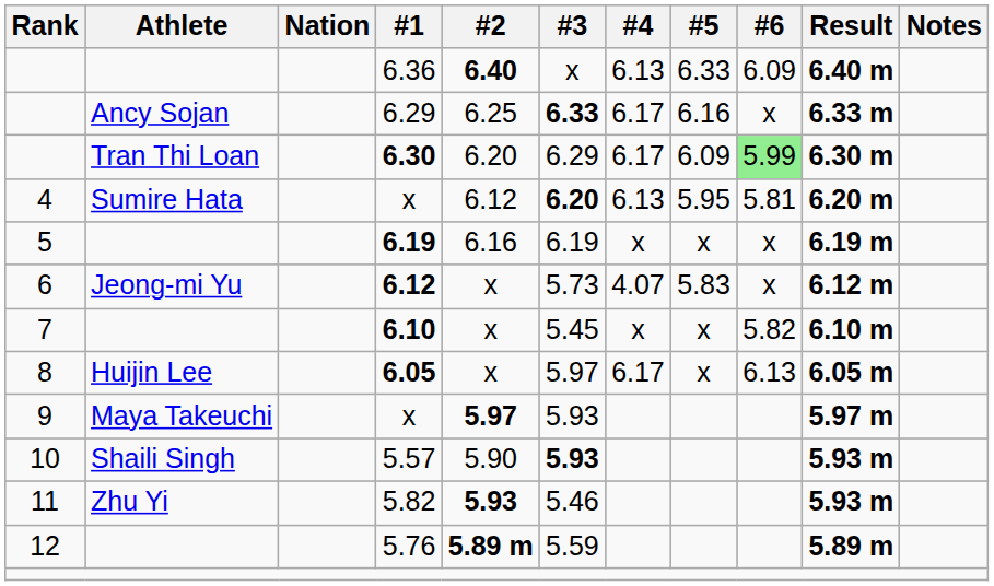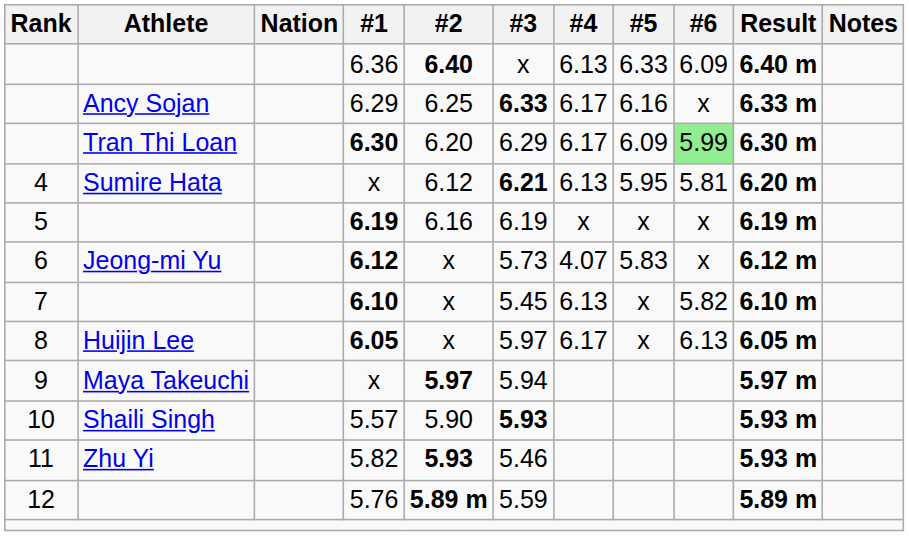4 / x | #3: 6.20 -> 6.21
6.10 | #4: x -> 6.13
9 / x | #3: 5.93 -> 5.94
